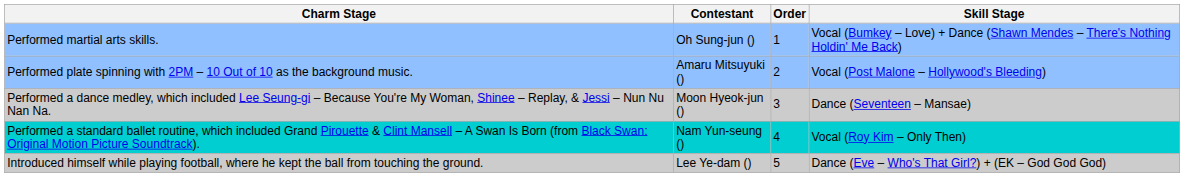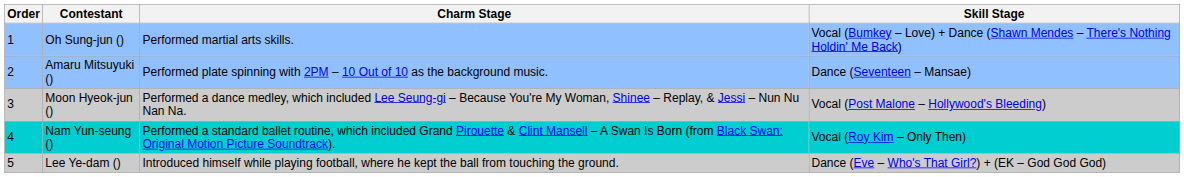columns swapped: Order <-> Charm Stage
Amaru Mitsuyuki () | Skill Stage: Vocal (Post Malone – Hollywood's Bleeding) -> Dance (Seventeen – Mansae)
Moon Hyeok-jun () | Skill Stage: Dance (Seventeen – Mansae) -> Vocal (Post Malone – Hollywood's Bleeding)
